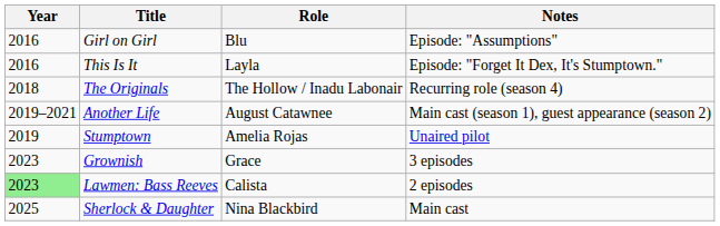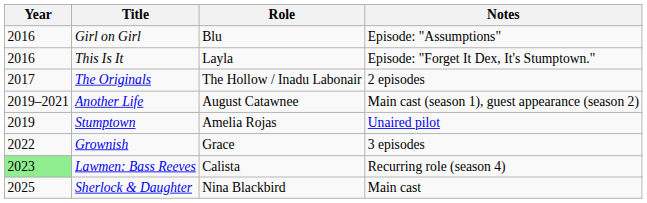The Originals | Year: 2018 -> 2017
The Originals | Notes: Recurring role (season 4) -> 2 episodes
Grownish | Year: 2023 -> 2022
Lawmen: Bass Reeves | Notes: 2 episodes -> Recurring role (season 4)
